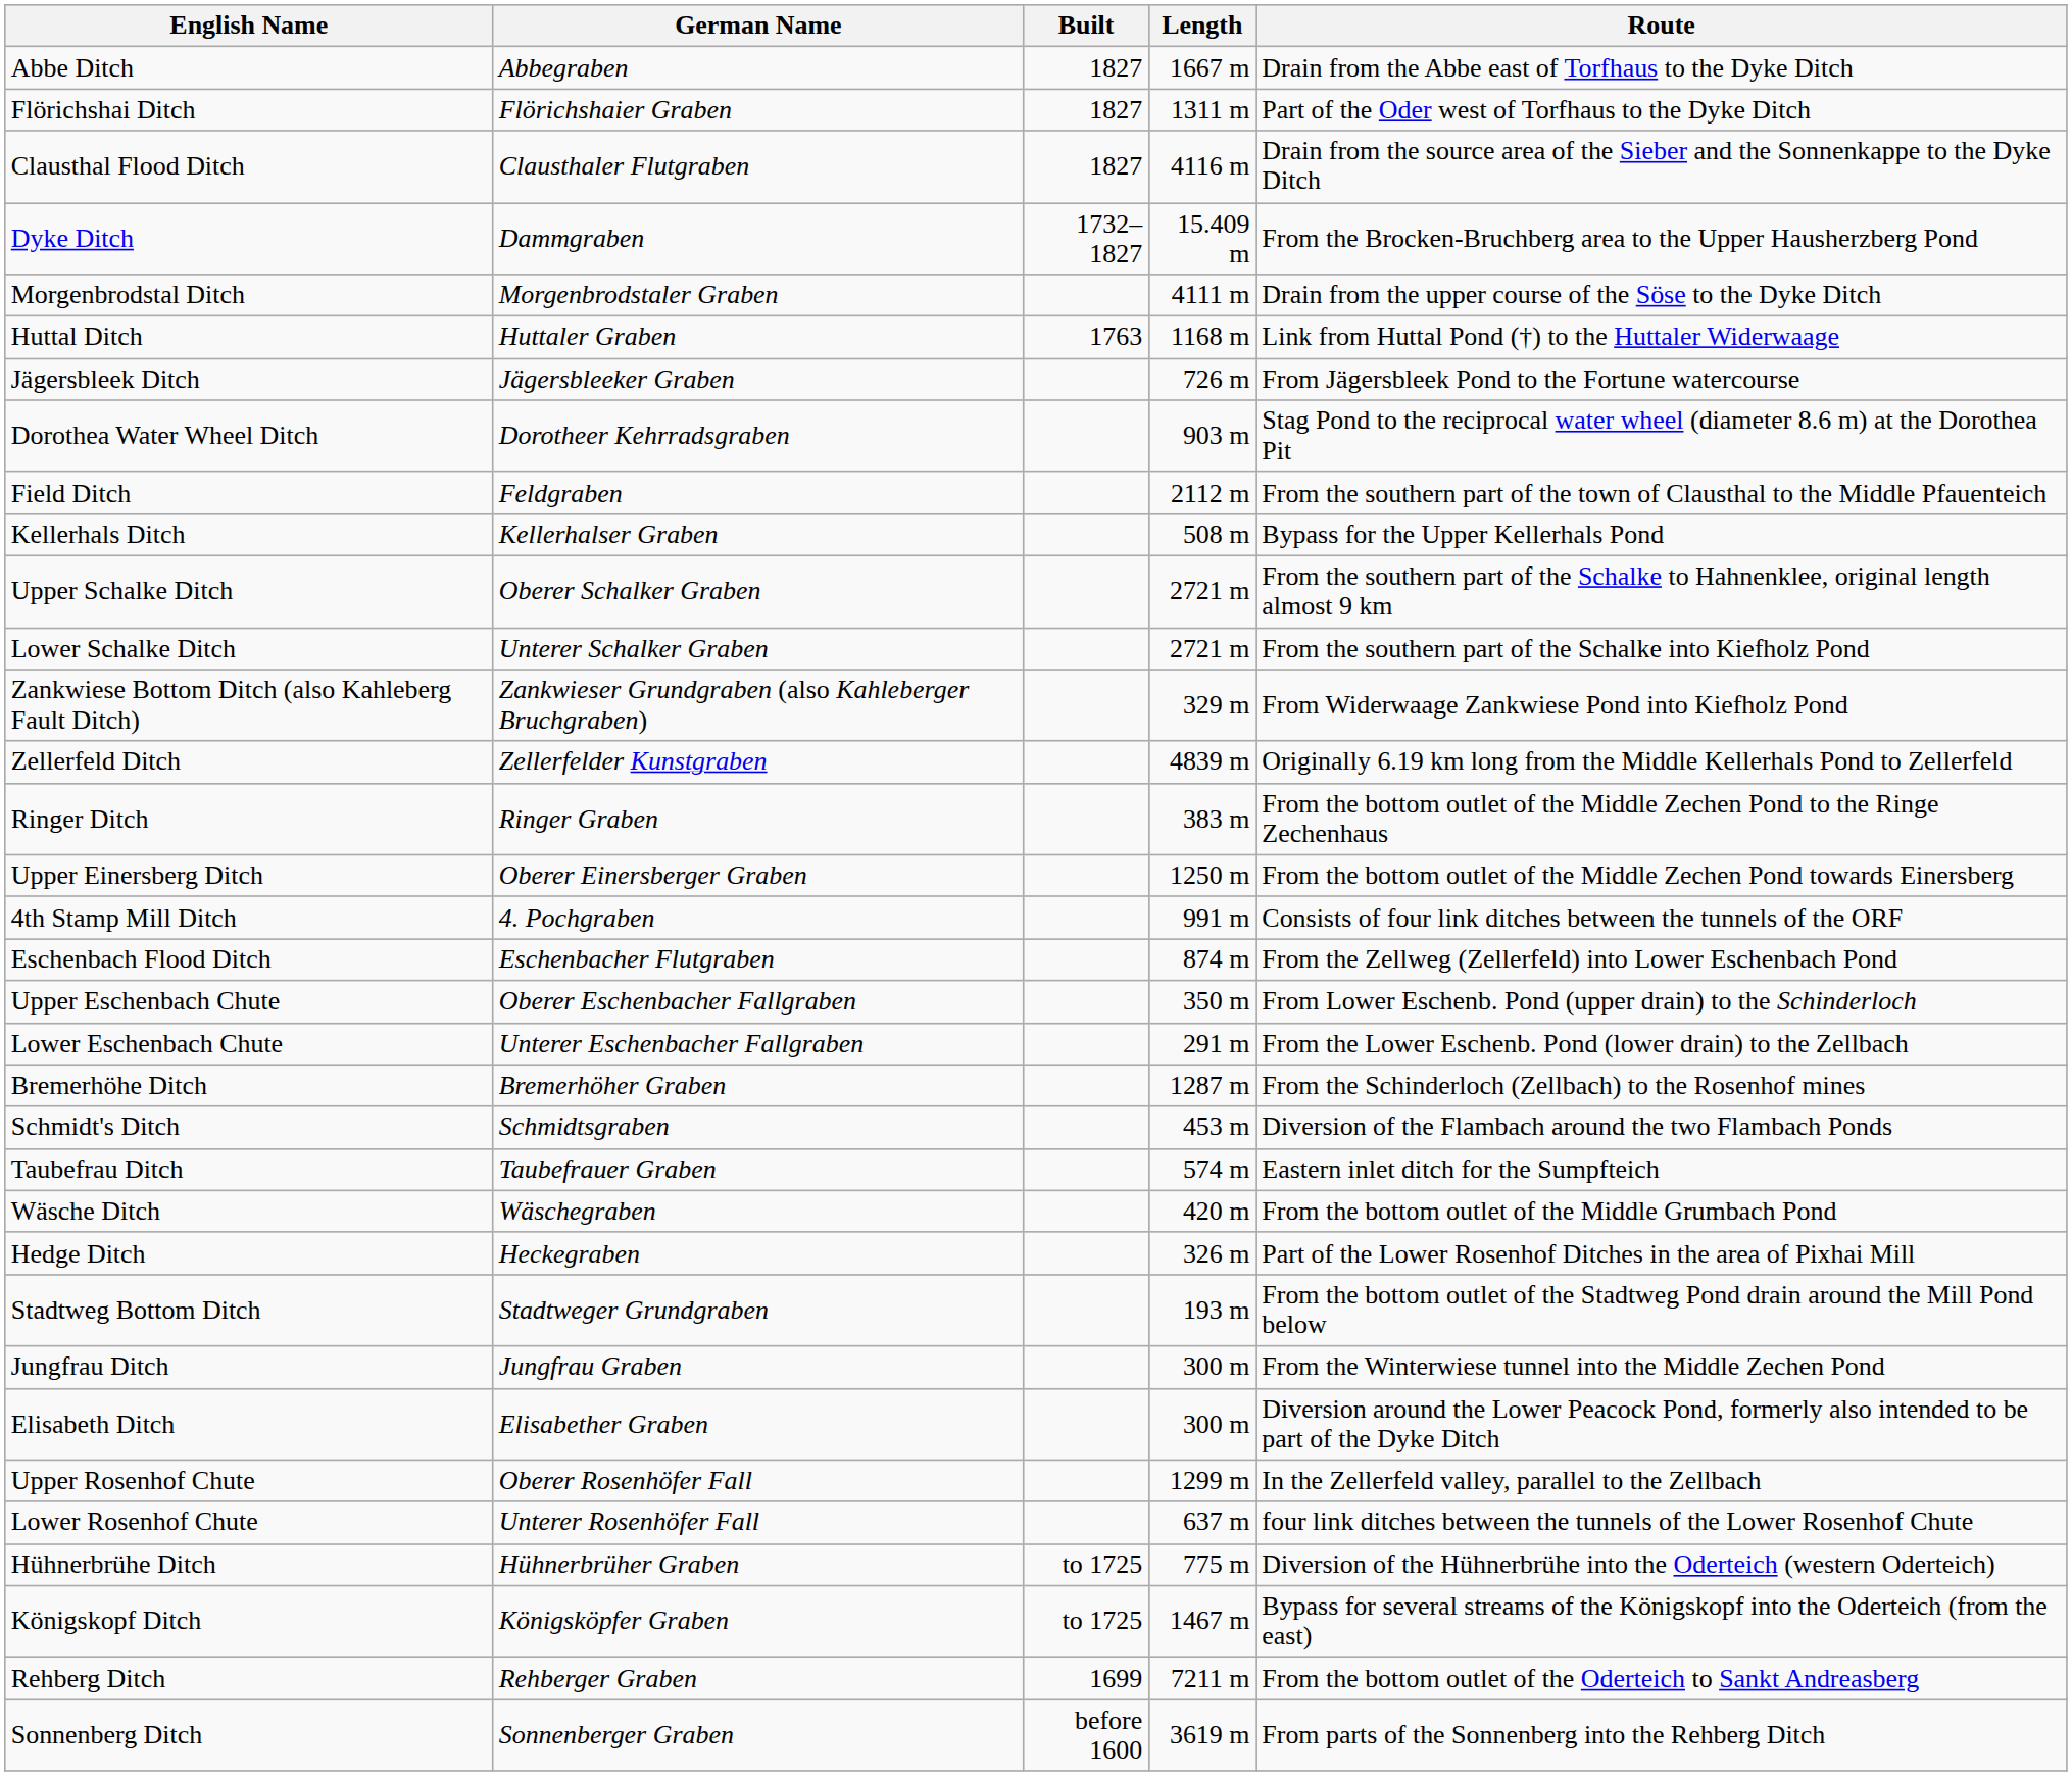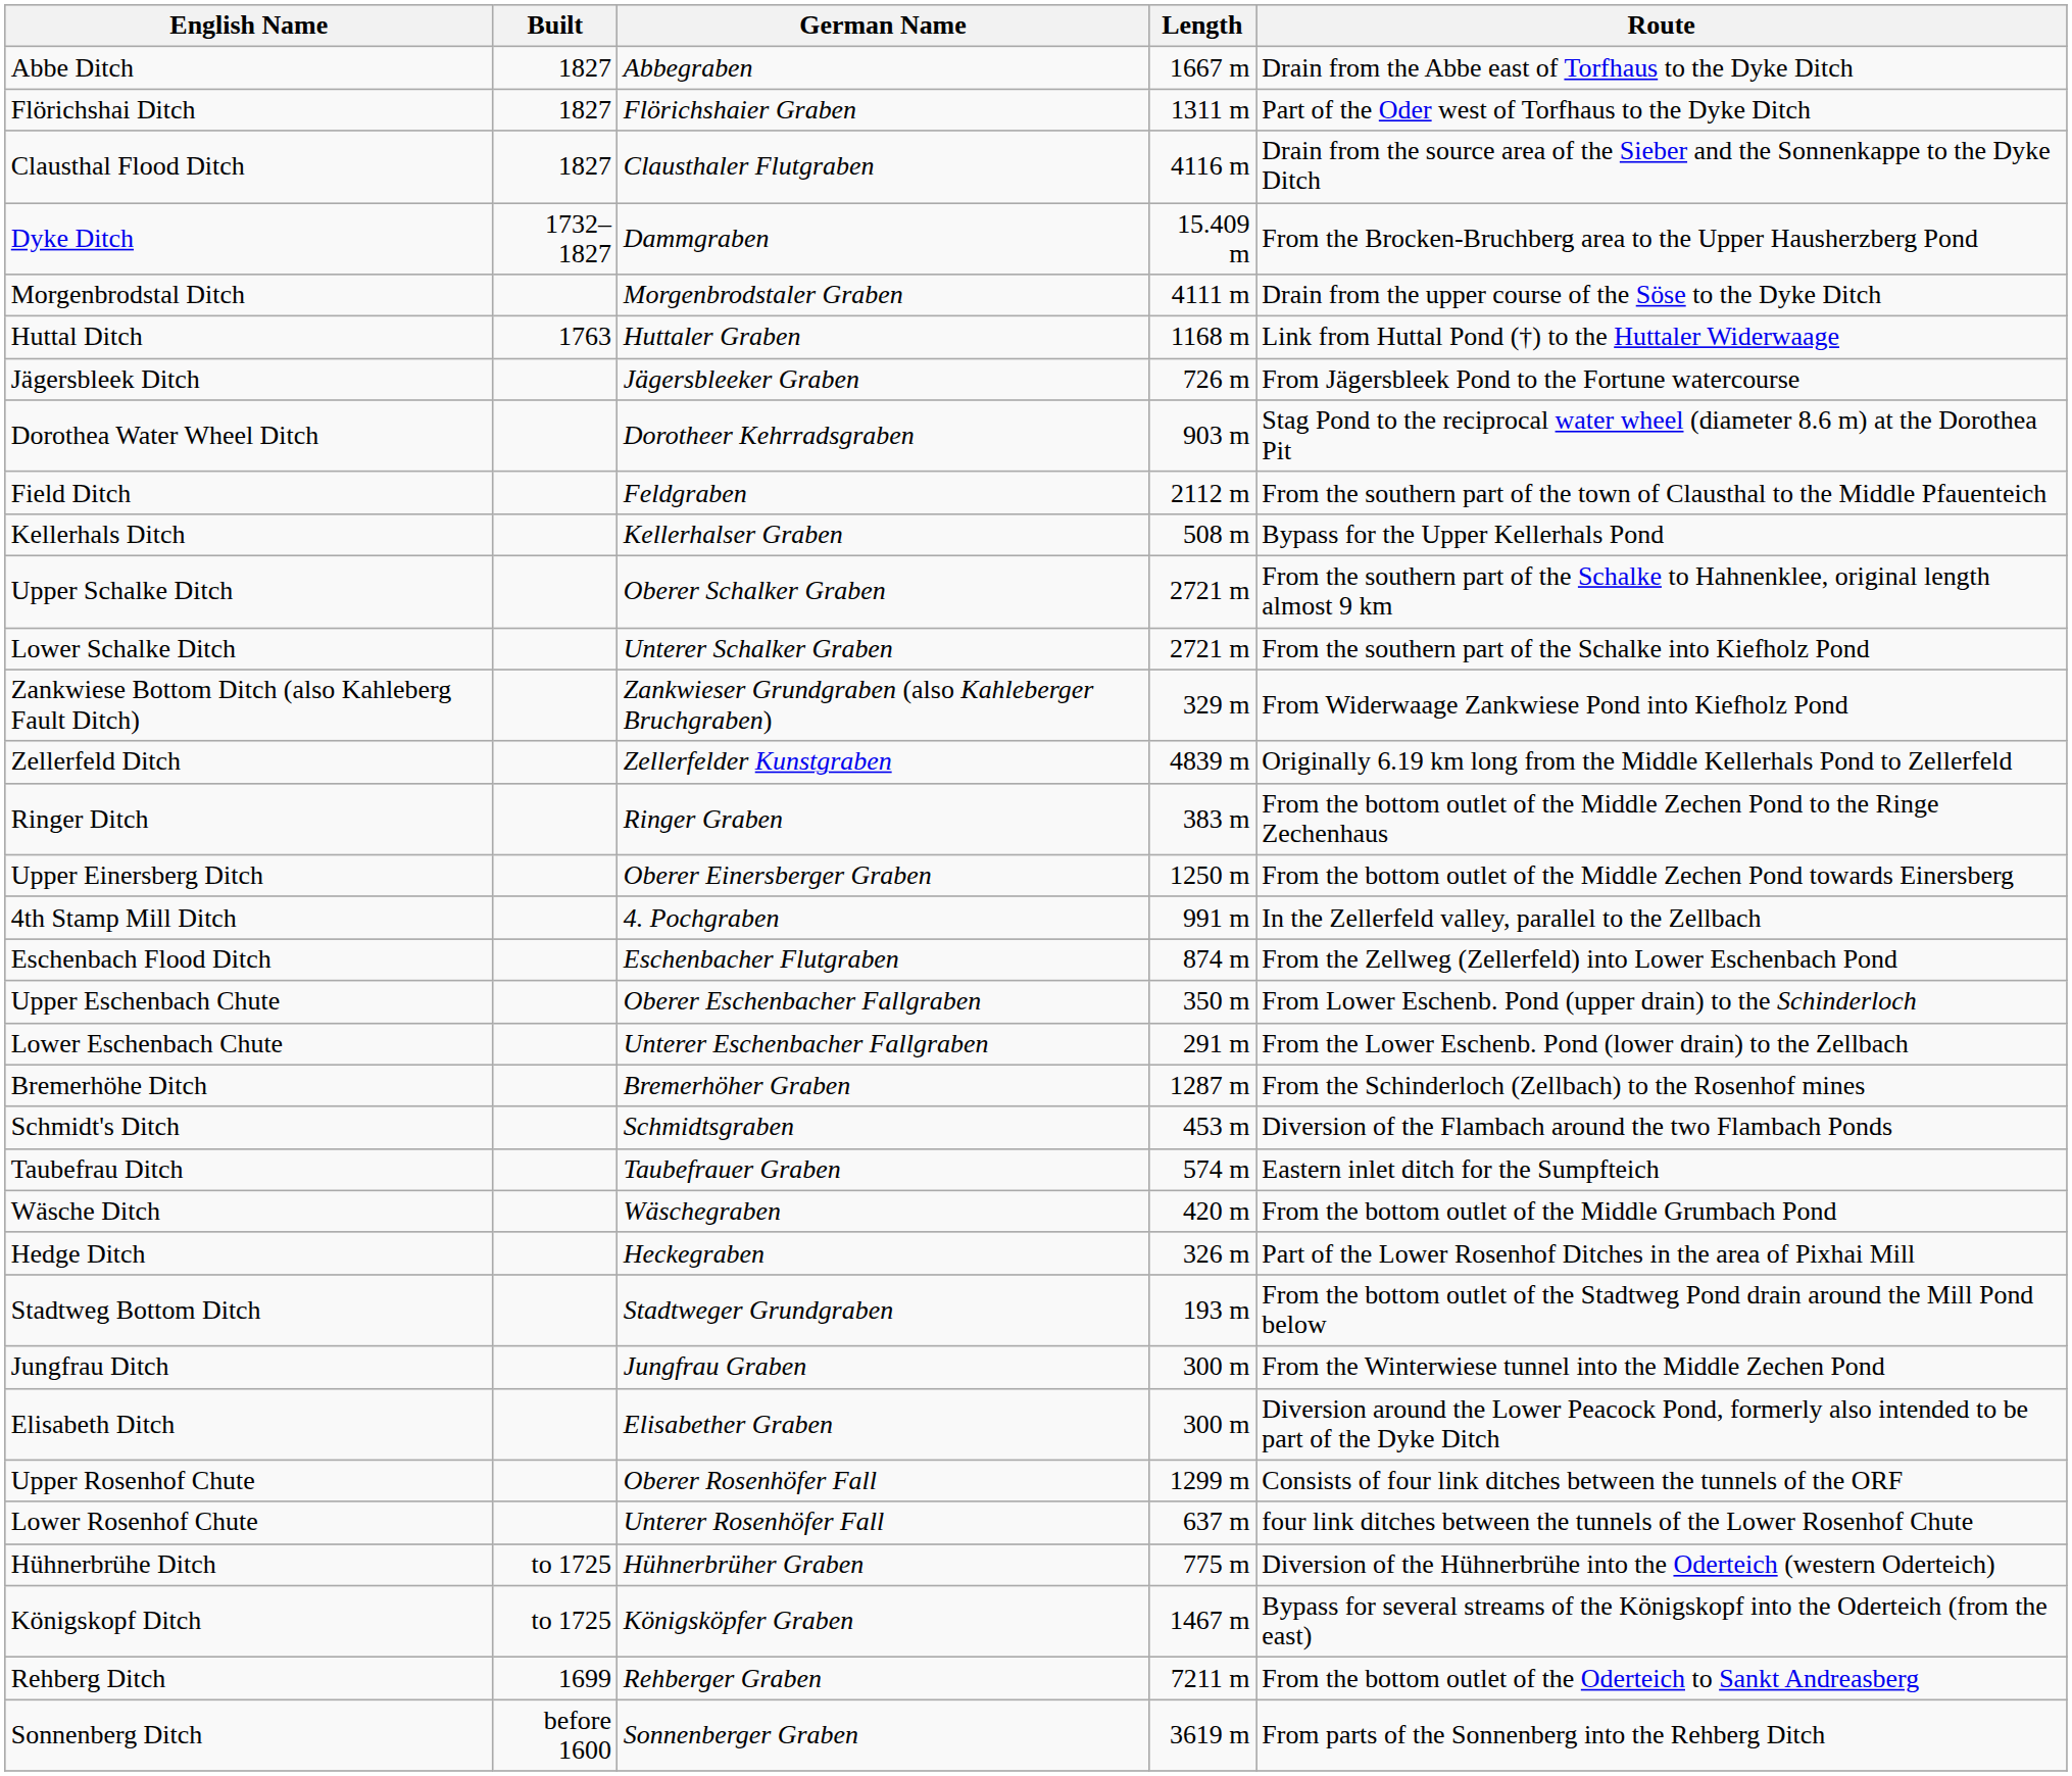columns swapped: German Name <-> Built
4th Stamp Mill Ditch | Route: Consists of four link ditches between the tunnels of the ORF -> In the Zellerfeld valley, parallel to the Zellbach
Upper Rosenhof Chute | Route: In the Zellerfeld valley, parallel to the Zellbach -> Consists of four link ditches between the tunnels of the ORF
